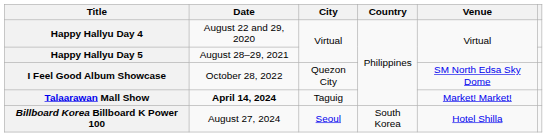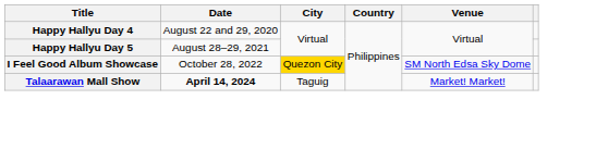I Feel Good Album Showcase | City: no background -> gold background
- row: Billboard Korea Billboard K Power 100 | August 27, 2024 | Seoul | South Korea | Hotel Shilla
